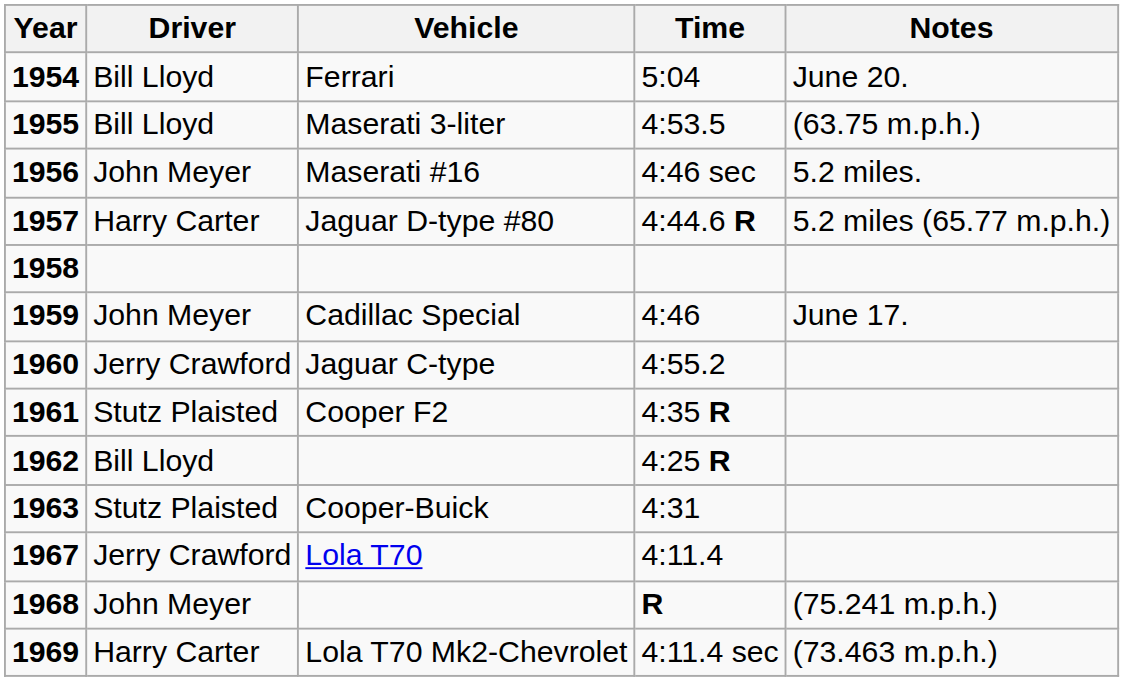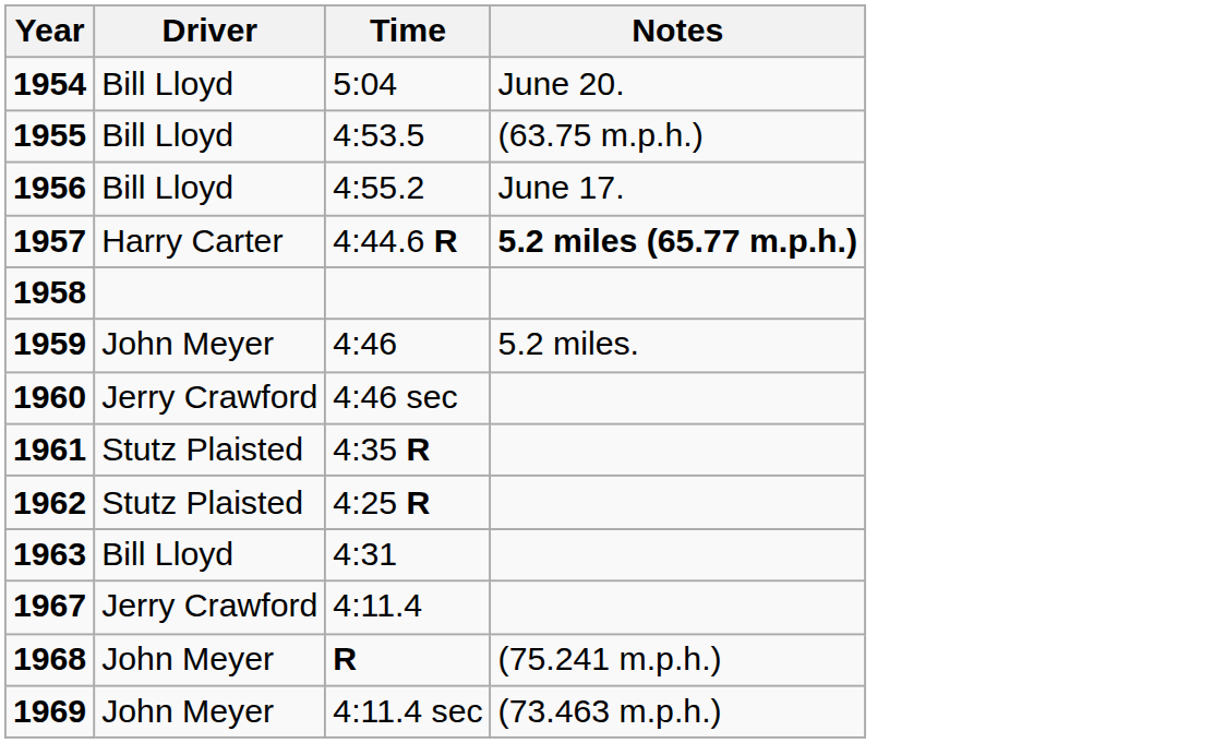- column: Vehicle | Ferrari | Maserati 3-liter | Maserati #16 | Jaguar D-type #80 | Cadillac Special | Jaguar C-type | Cooper F2 | Cooper-Buick | Lola T70 | Lola T70 Mk2-Chevrolet
1956 | Driver: John Meyer -> Bill Lloyd
1956 | Time: 4:46 sec -> 4:55.2
1956 | Notes: 5.2 miles. -> June 17.
1957 | Notes: normal -> bold
1959 | Notes: June 17. -> 5.2 miles.
1960 | Time: 4:55.2 -> 4:46 sec
1962 | Driver: Bill Lloyd -> Stutz Plaisted
1963 | Driver: Stutz Plaisted -> Bill Lloyd
1969 | Driver: Harry Carter -> John Meyer
